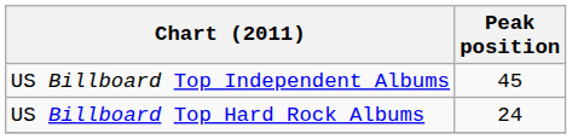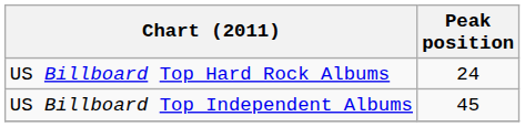rows swapped: US Billboard Top Hard Rock Albums <-> US Billboard Top Independent Albums
